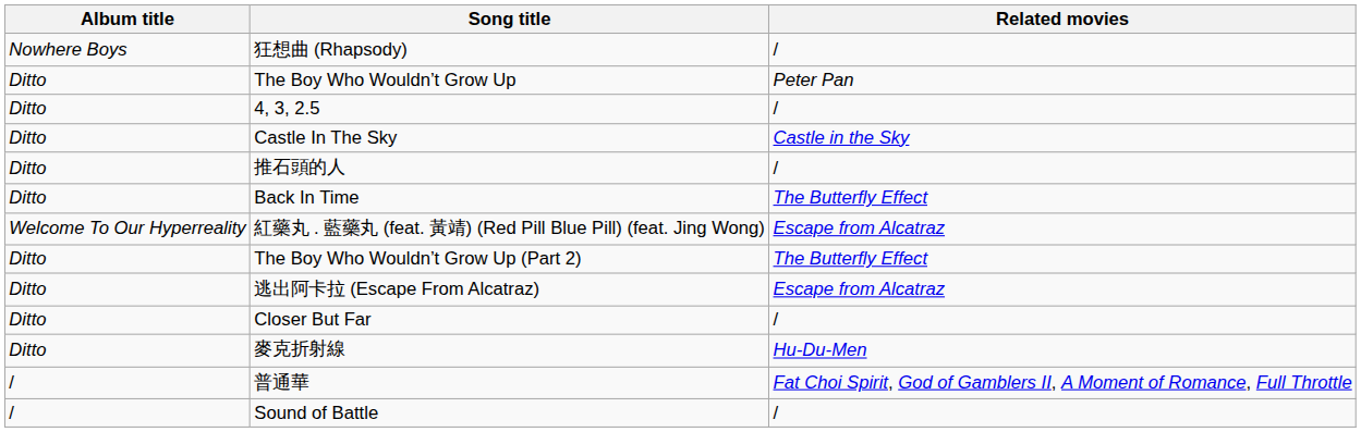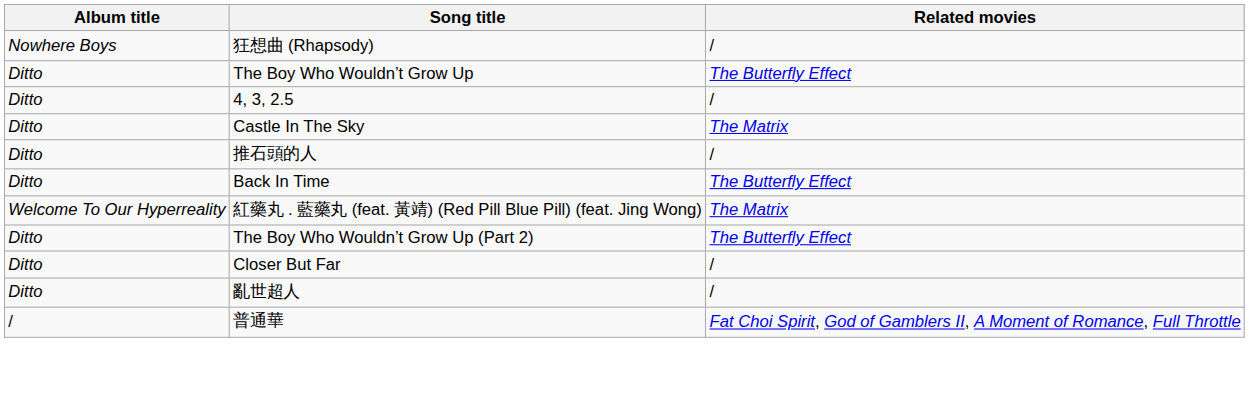The Boy Who Wouldn’t Grow Up | Related movies: Peter Pan -> The Butterfly Effect
Castle In The Sky | Related movies: Castle in the Sky -> The Matrix
紅藥丸 . 藍藥丸 (feat. 黃靖) (Red Pill Blue Pill) (feat. Jing Wong) | Related movies: Escape from Alcatraz -> The Matrix
- row: Ditto | 逃出阿卡拉 (Escape From Alcatraz) | Escape from Alcatraz
+ row: Ditto | 亂世超人 | /
- row: Ditto | 麥克折射線 | Hu-Du-Men
- row: / | Sound of Battle | /
